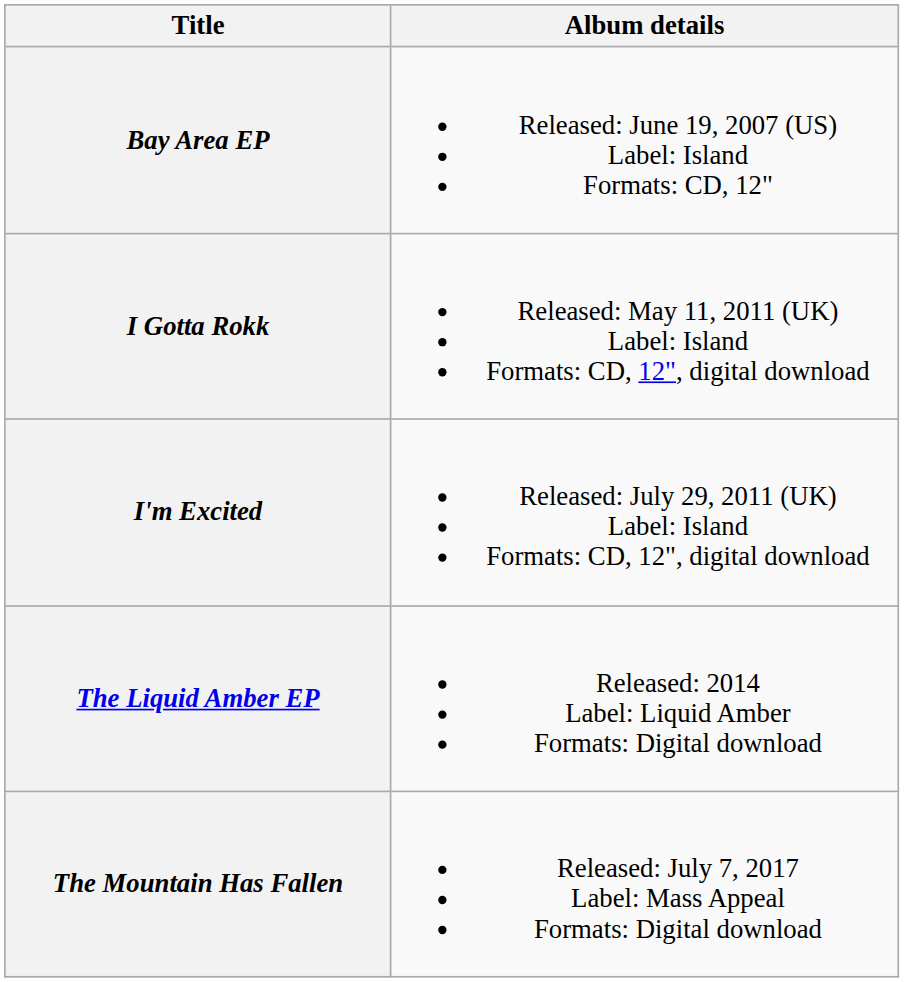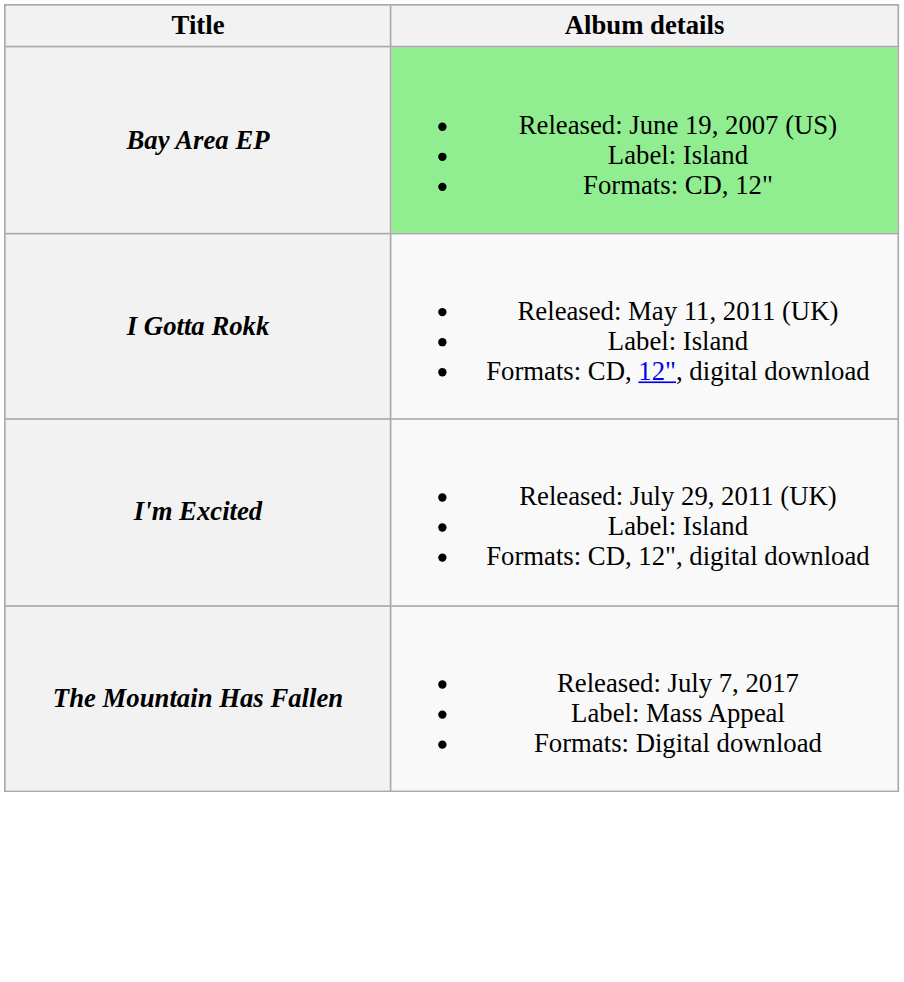Bay Area EP | Album details: no background -> lightgreen background
- row: The Liquid Amber EP | Released: 2014 Label: Liquid Amber Formats: Digital download
